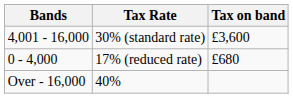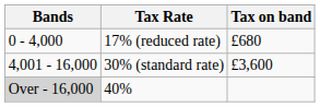rows swapped: 17% (reduced rate) <-> 30% (standard rate)
40% | Bands: no background -> lightgrey background
